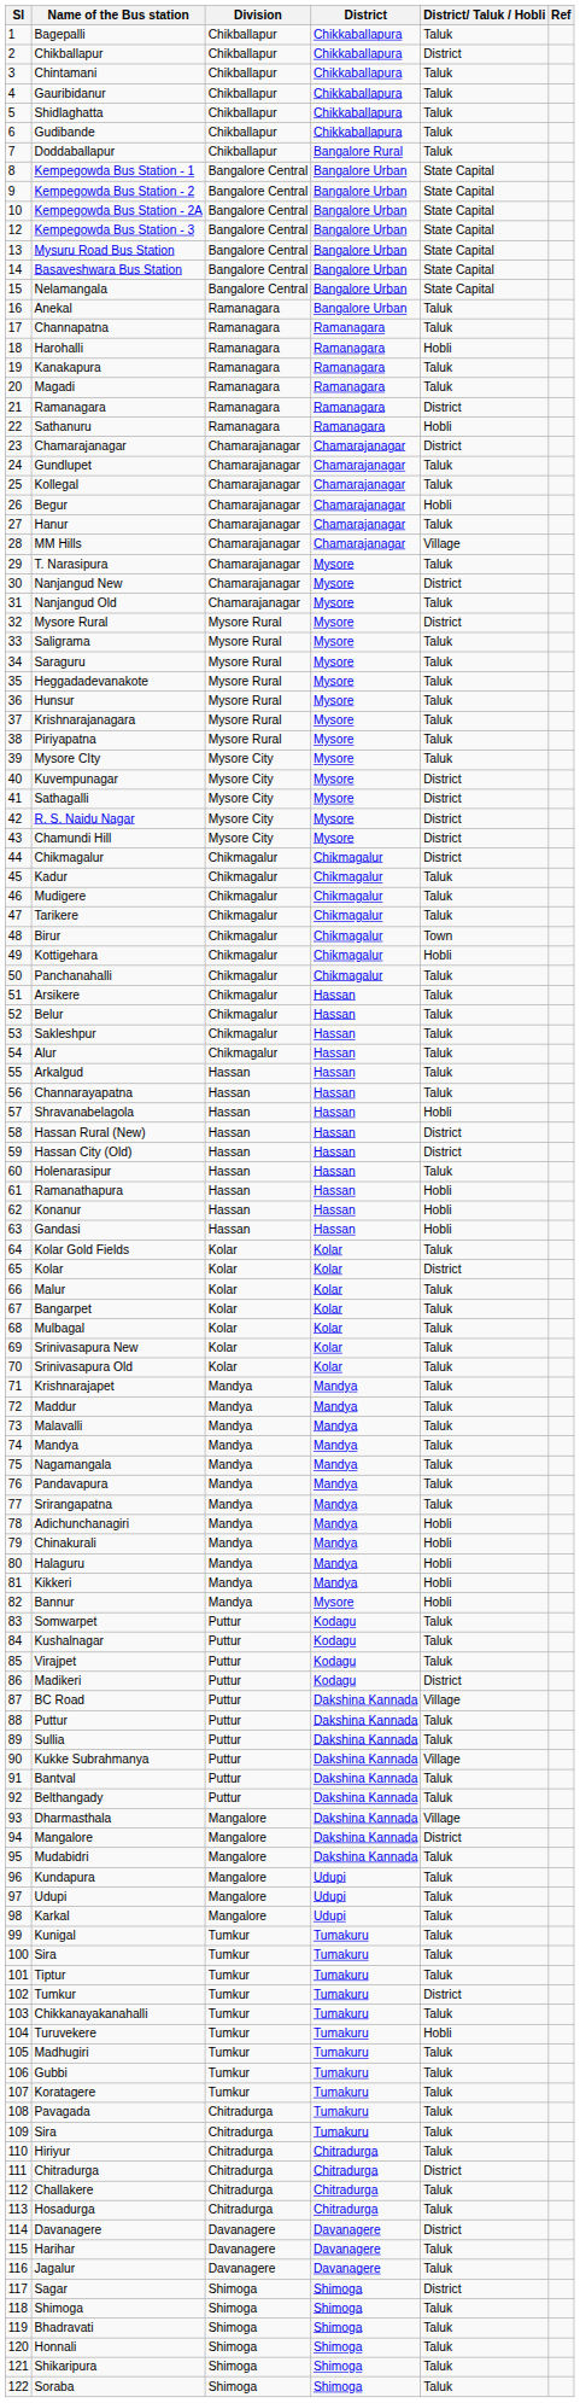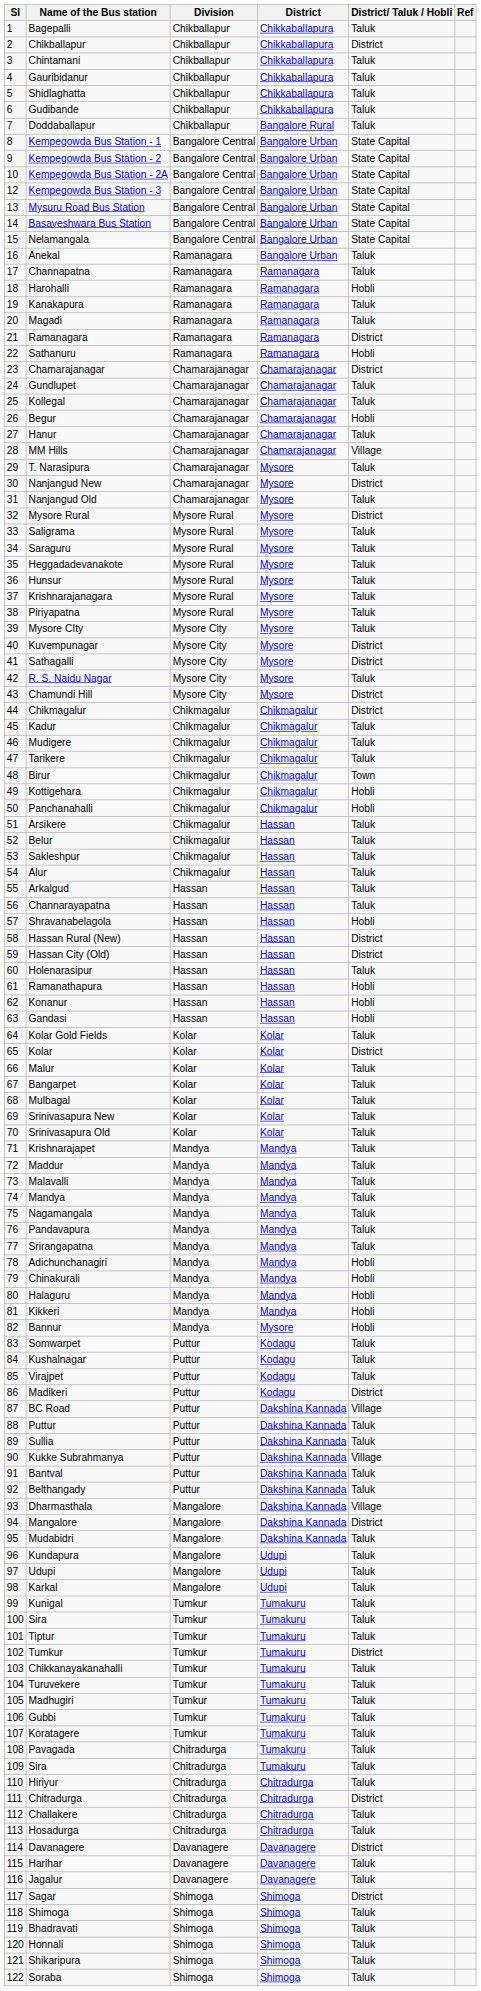R. S. Naidu Nagar | District/ Taluk / Hobli: District -> Taluk
Panchanahalli | District/ Taluk / Hobli: Taluk -> Hobli
Turuvekere | District/ Taluk / Hobli: Hobli -> Taluk
